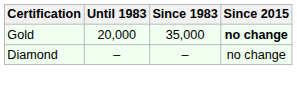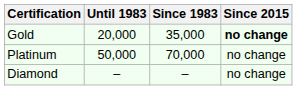+ row: Platinum | 50,000 | 70,000 | no change
